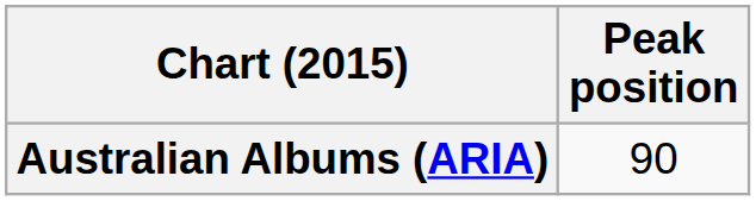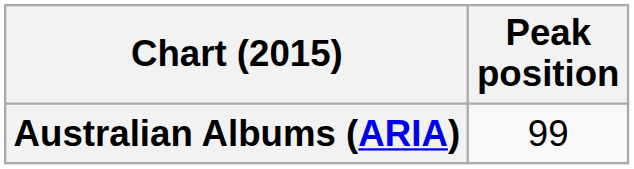Australian Albums (ARIA) | Peak position: 90 -> 99
